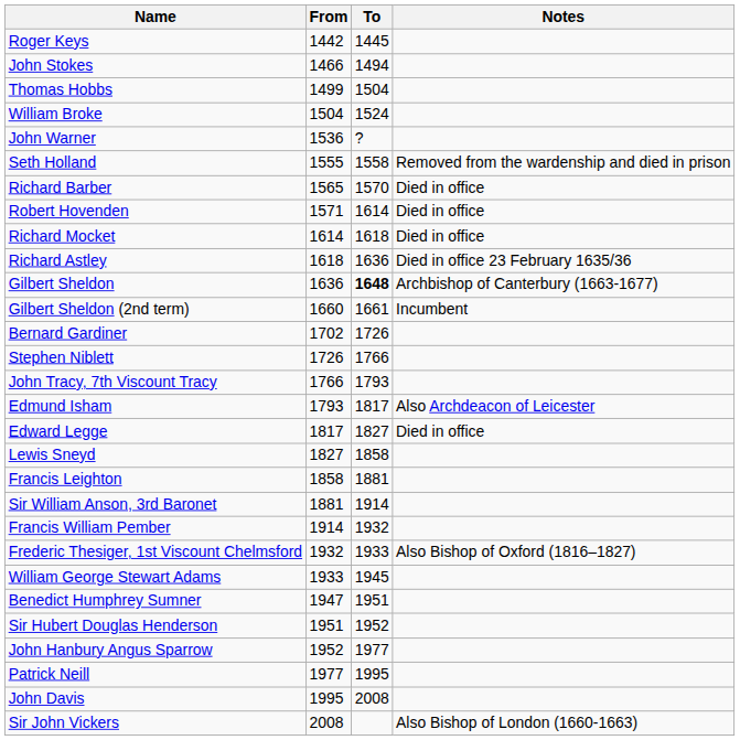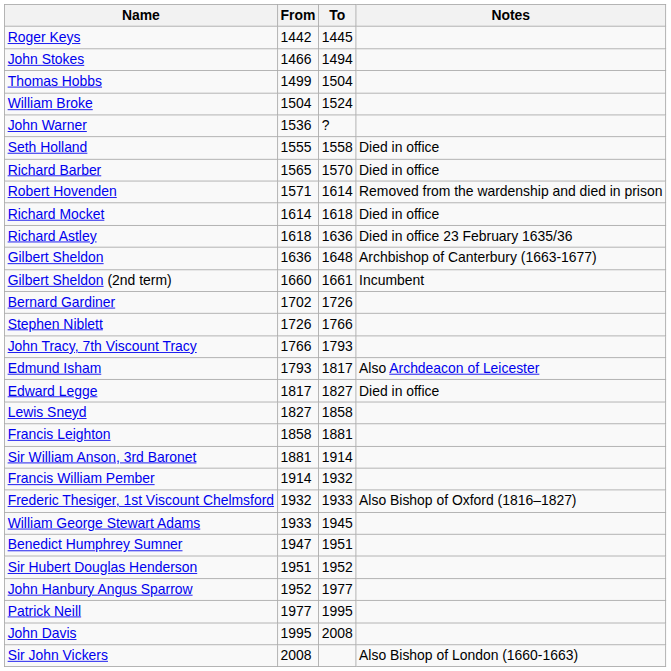Seth Holland | Notes: Removed from the wardenship and died in prison -> Died in office
Robert Hovenden | Notes: Died in office -> Removed from the wardenship and died in prison
Gilbert Sheldon | To: bold -> normal
